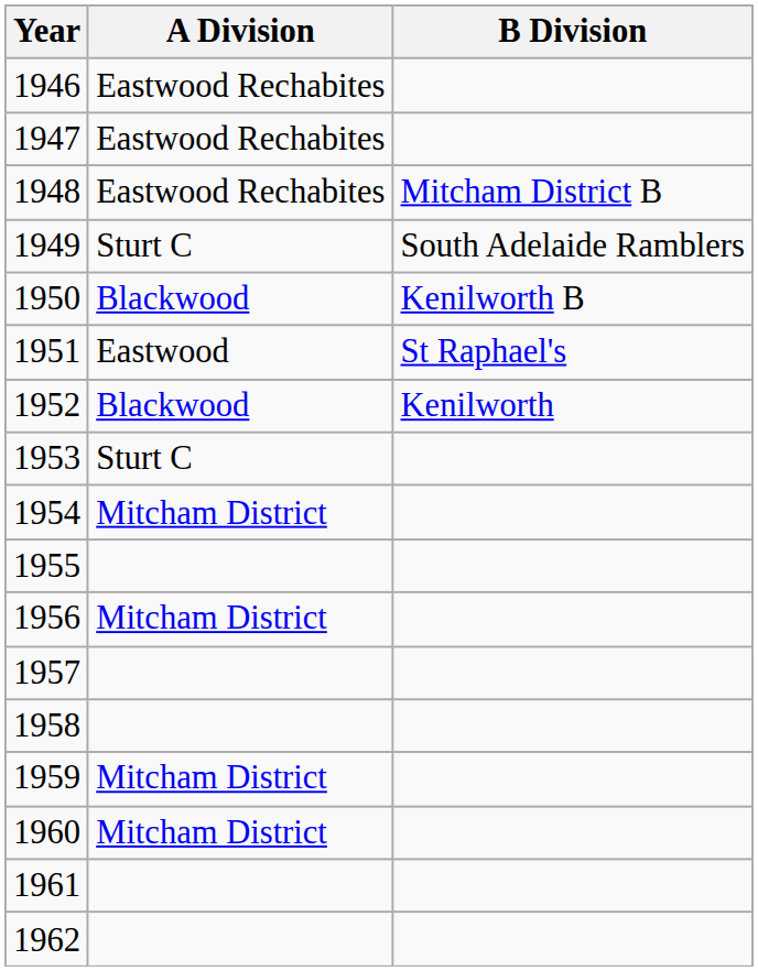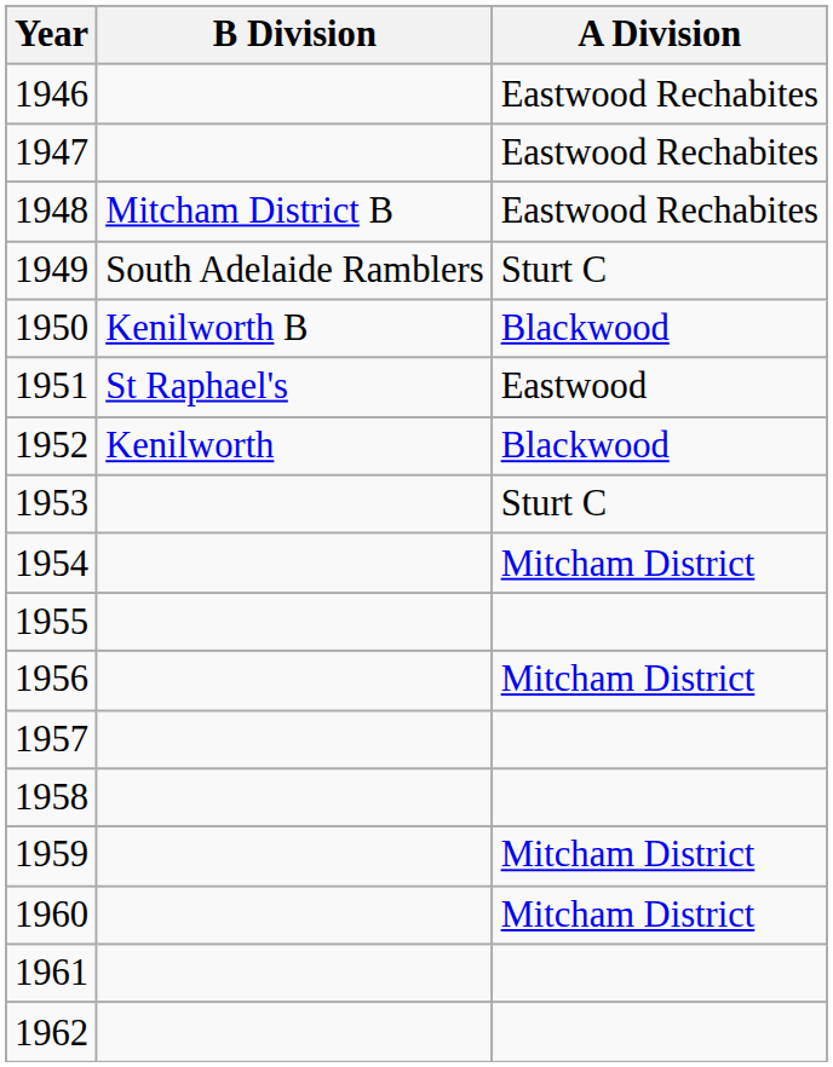columns swapped: A Division <-> B Division
